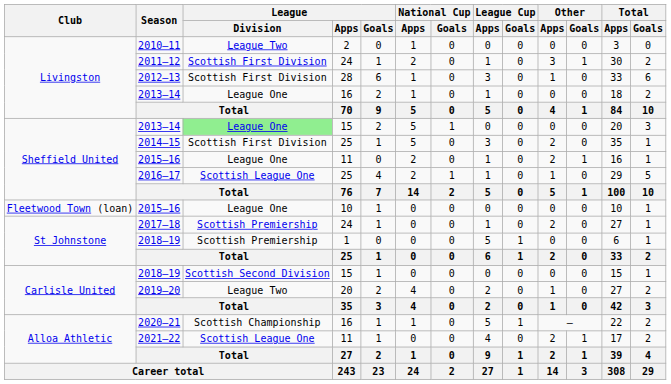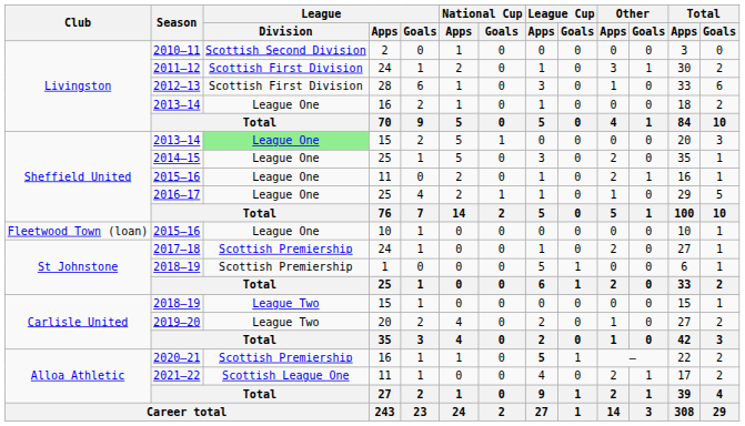2010–11 | League / Division: League Two -> Scottish Second Division
2014–15 | League / Division: Scottish First Division -> League One
2016–17 | League / Division: Scottish League One -> League One
2018–19 / 15 | League / Division: Scottish Second Division -> League Two
2020–21 | League / Division: Scottish Championship -> Scottish Premiership
2020–21 | League Cup / Apps: normal -> bold
